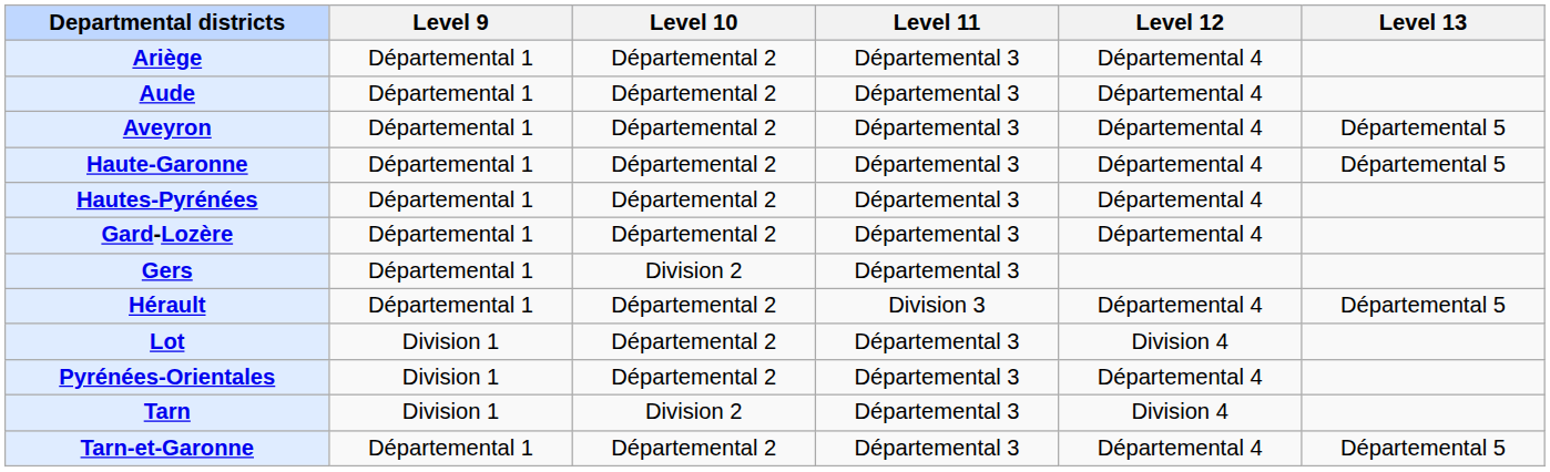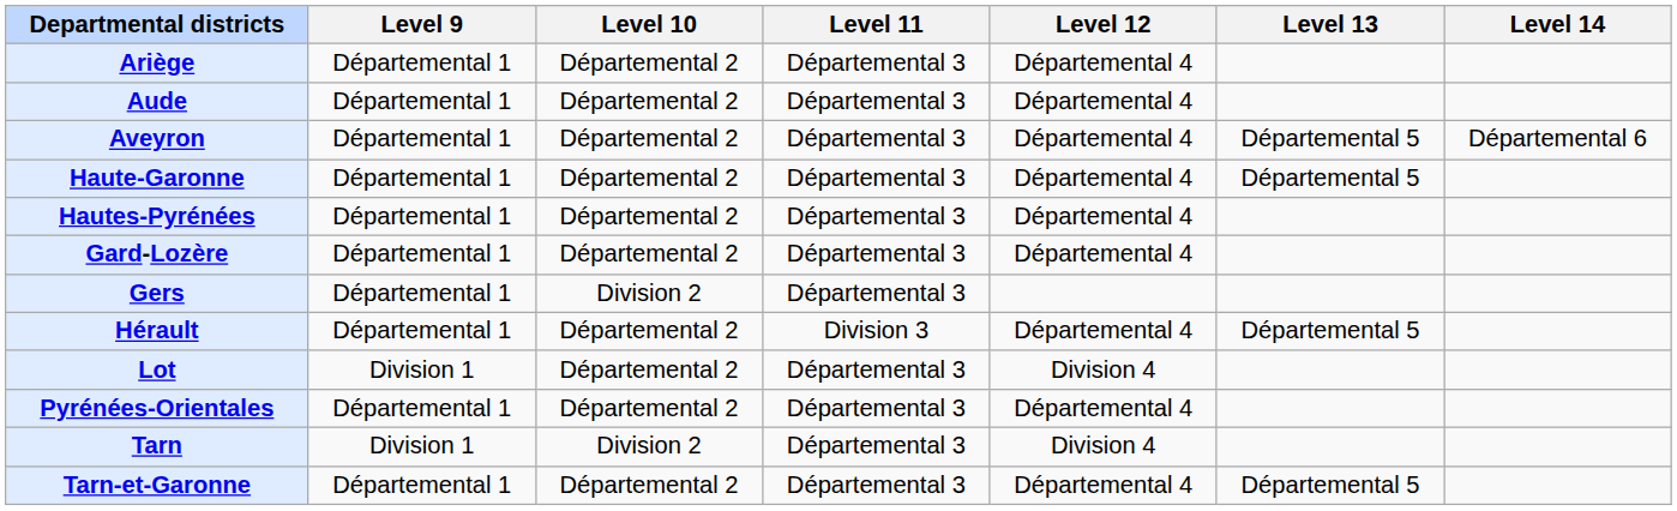+ column: Level 14 | Départemental 6
Pyrénées-Orientales | Level 9: Division 1 -> Départemental 1
